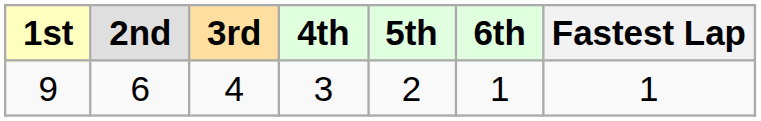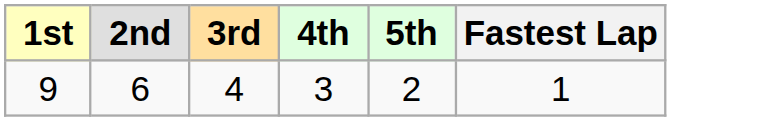- column: 6th | 1
